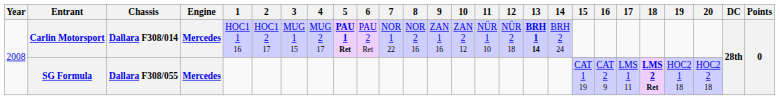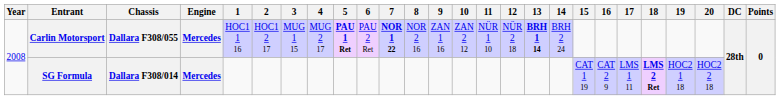Carlin Motorsport | Chassis: Dallara F308/014 -> Dallara F308/055
Carlin Motorsport | 7: normal -> bold
SG Formula | Chassis: Dallara F308/055 -> Dallara F308/014
